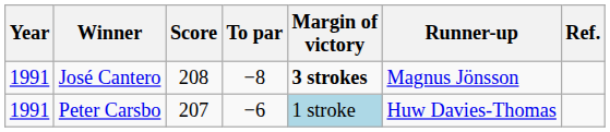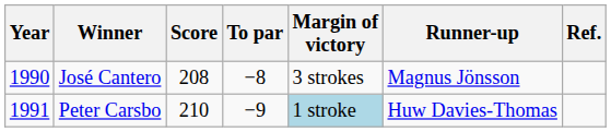José Cantero | Year: 1991 -> 1990
José Cantero | Margin of victory: bold -> normal
Peter Carsbo | Score: 207 -> 210
Peter Carsbo | To par: −6 -> −9
